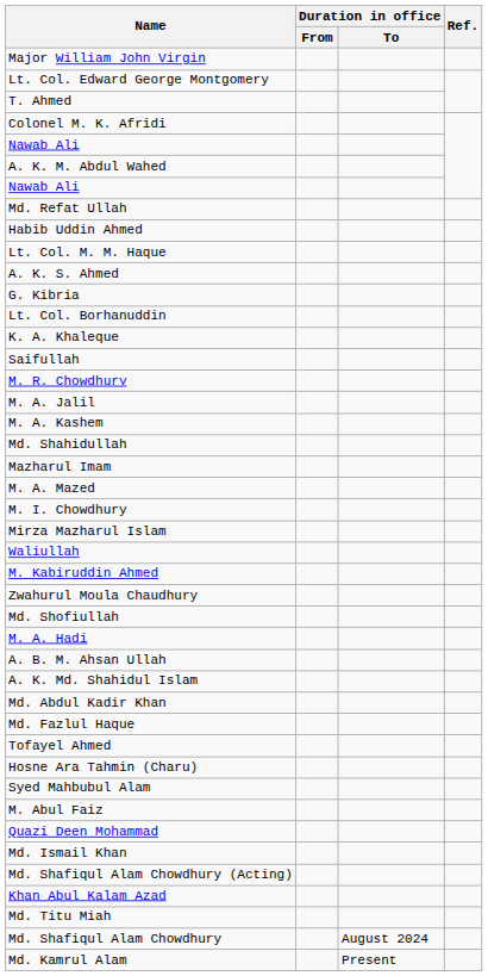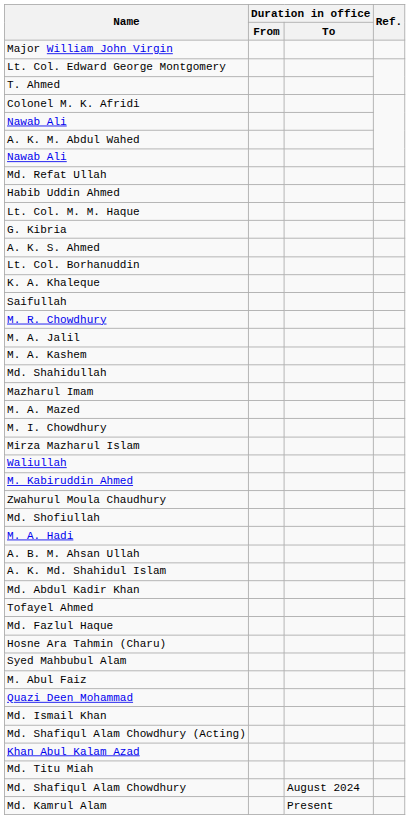rows swapped: A. K. S. Ahmed <-> G. Kibria
rows swapped: Tofayel Ahmed <-> Md. Fazlul Haque
